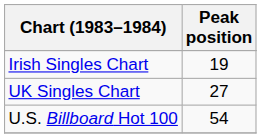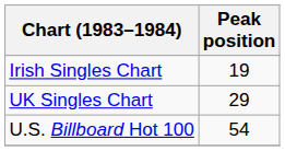UK Singles Chart | Peak position: 27 -> 29
